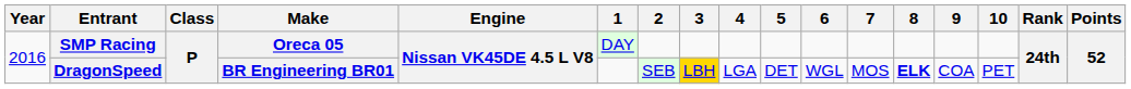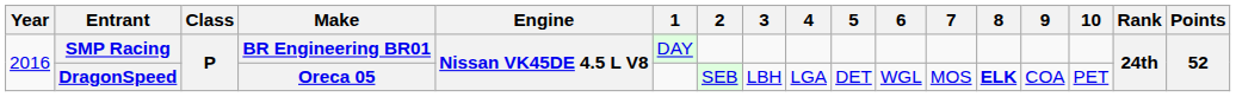SMP Racing | Make: Oreca 05 -> BR Engineering BR01
DragonSpeed | Make: BR Engineering BR01 -> Oreca 05
DragonSpeed | 3: gold background -> no background
